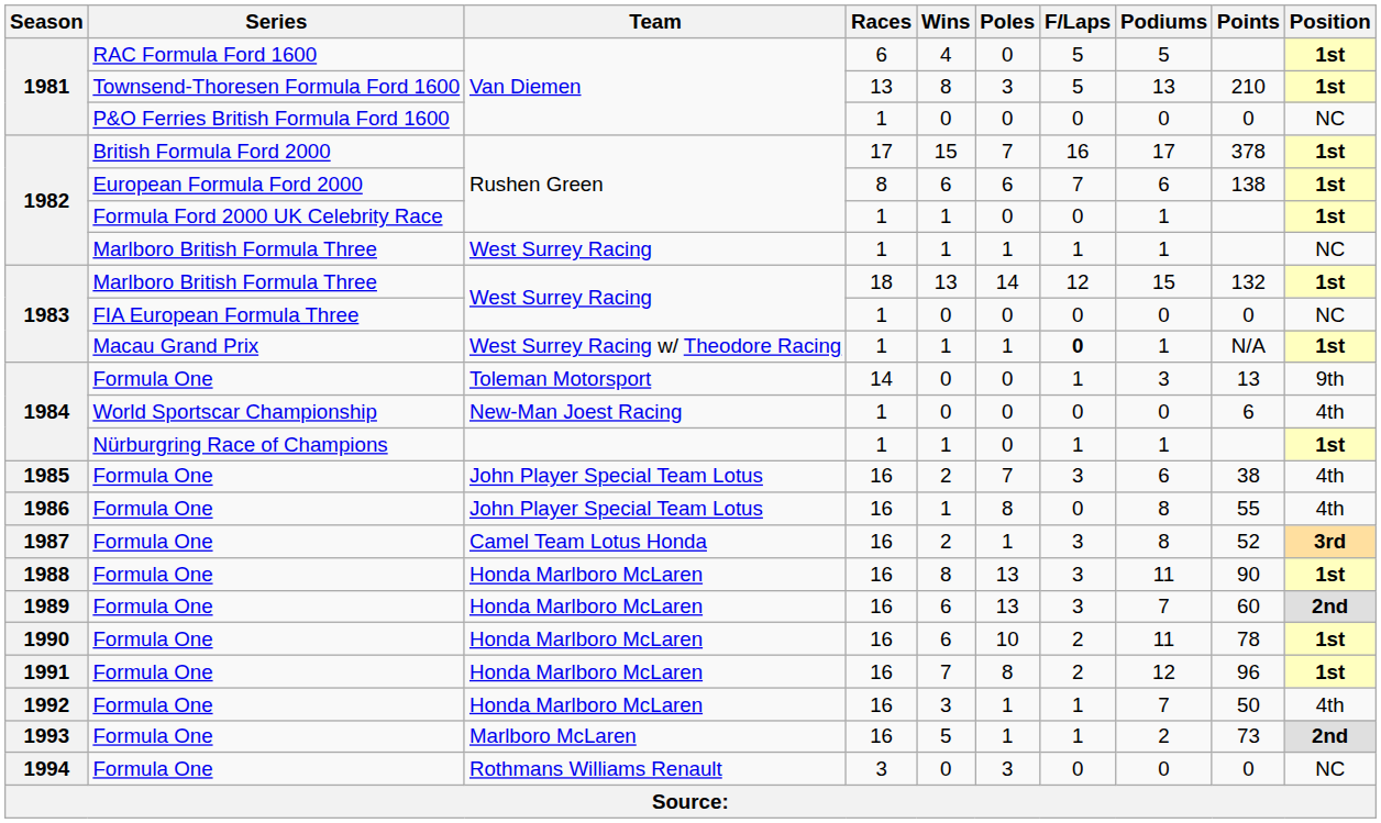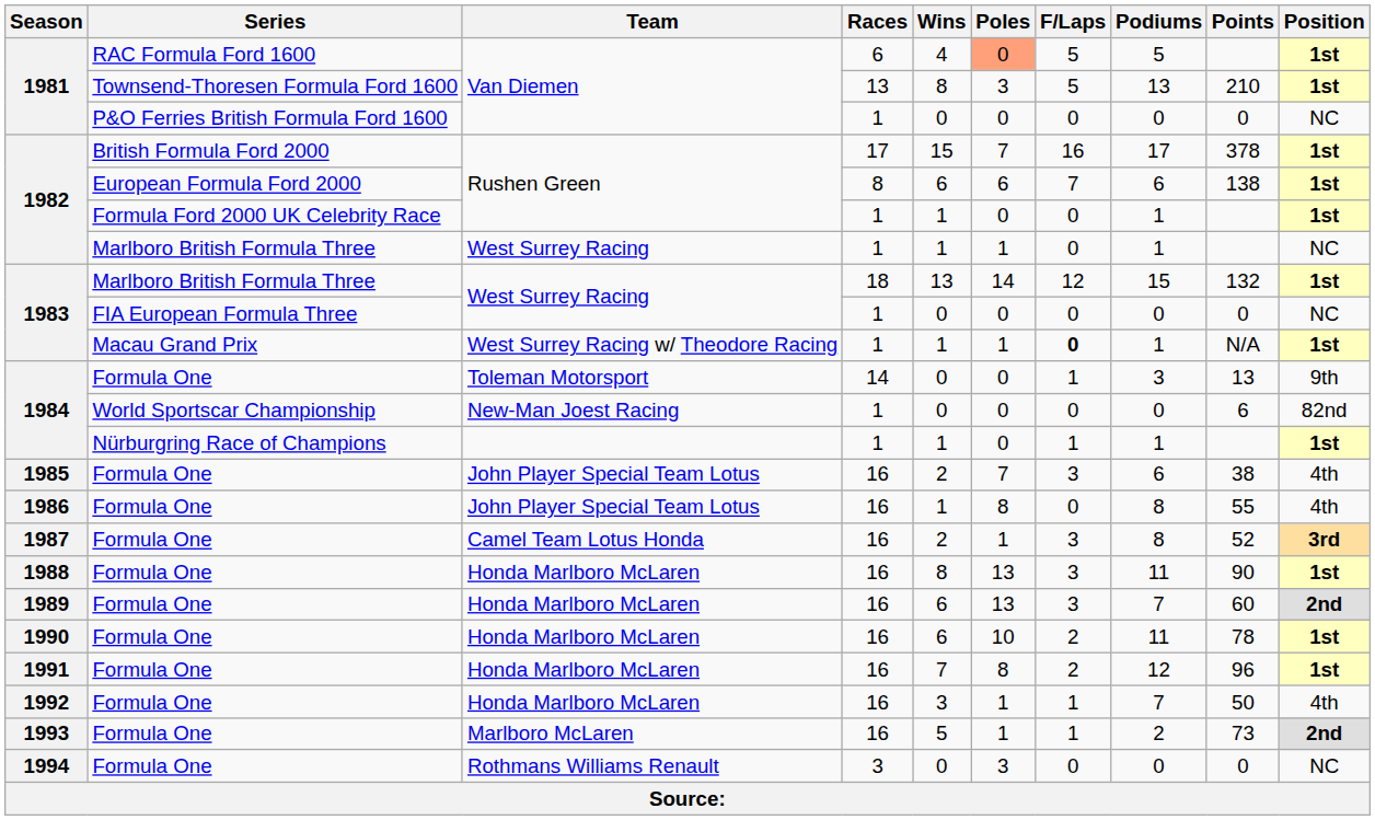1981 / RAC Formula Ford 1600 | Poles: no background -> lightsalmon background
1982 / Marlboro British Formula Three | F/Laps: 1 -> 0
1984 / World Sportscar Championship | Position: 4th -> 82nd
